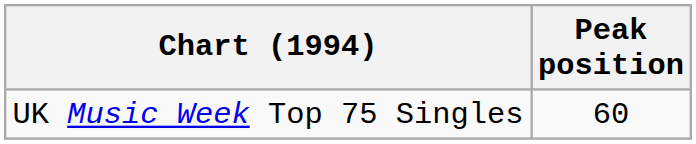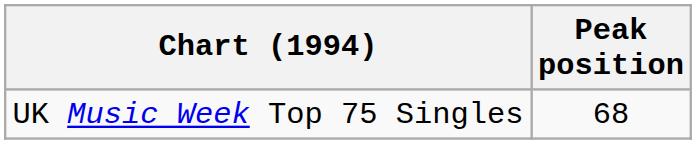UK Music Week Top 75 Singles | Peak position: 60 -> 68
